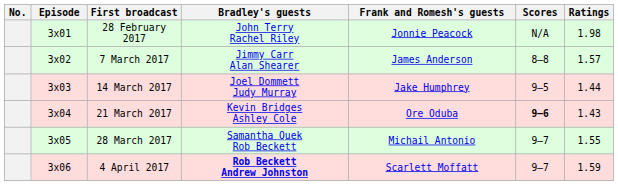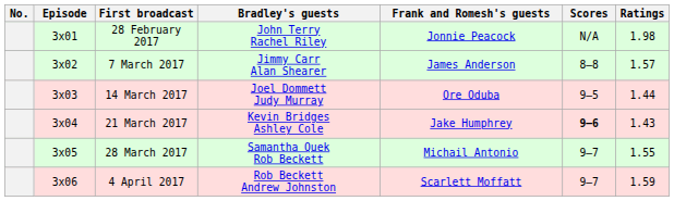14 March 2017 | Frank and Romesh's guests: Jake Humphrey -> Ore Oduba
21 March 2017 | Frank and Romesh's guests: Ore Oduba -> Jake Humphrey
4 April 2017 | Bradley's guests: bold -> normal
